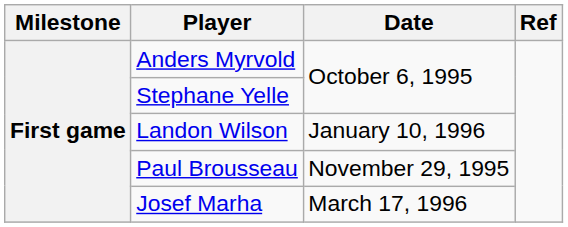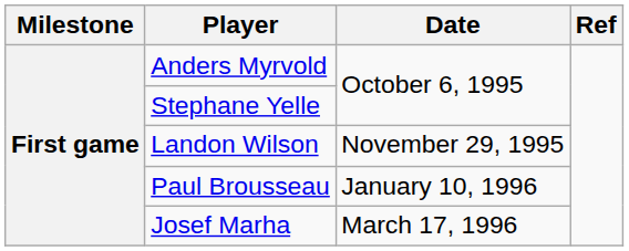Landon Wilson | Date: January 10, 1996 -> November 29, 1995
Paul Brousseau | Date: November 29, 1995 -> January 10, 1996
